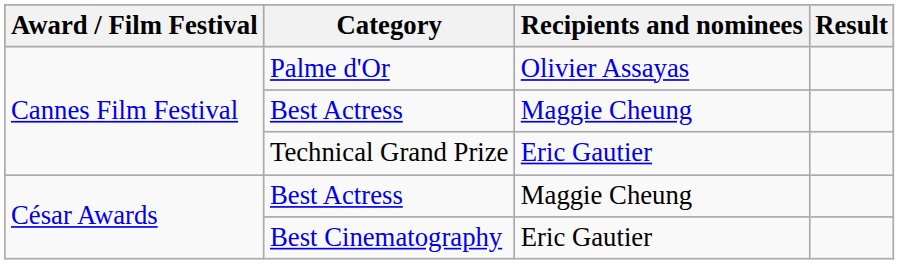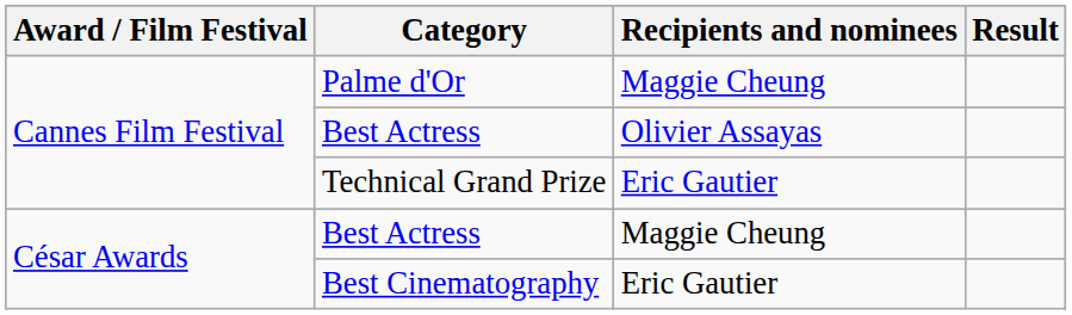Palme d'Or | Recipients and nominees: Olivier Assayas -> Maggie Cheung
Cannes Film Festival / Best Actress | Recipients and nominees: Maggie Cheung -> Olivier Assayas
